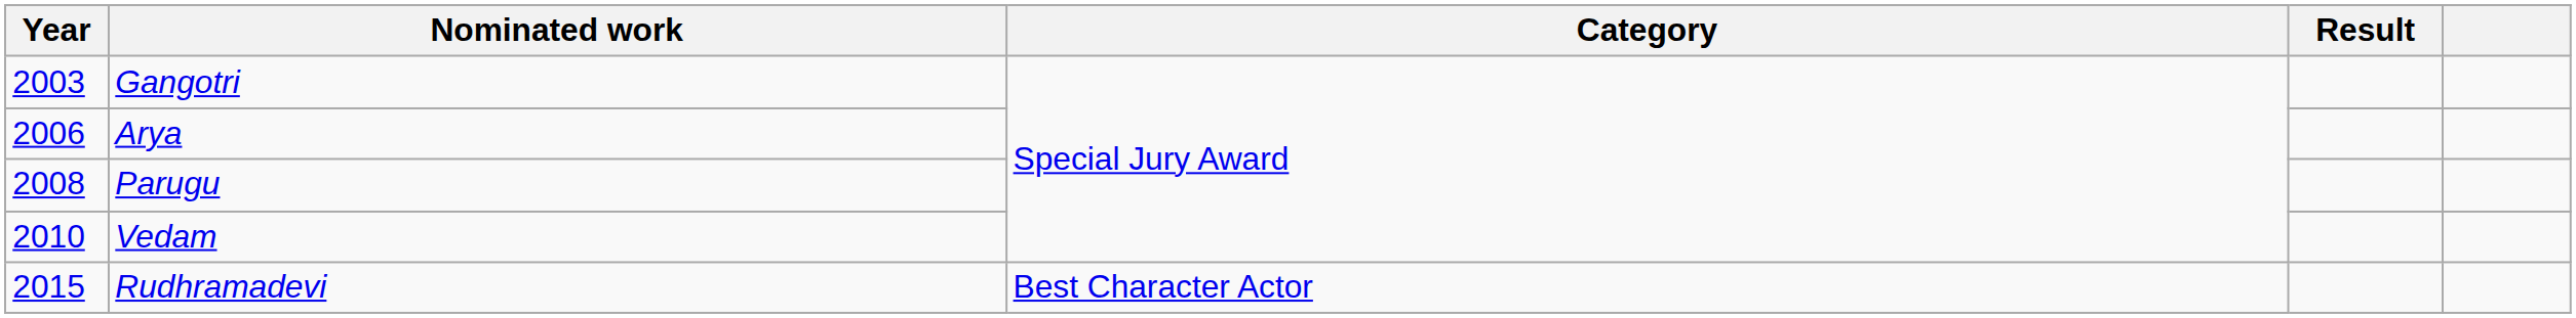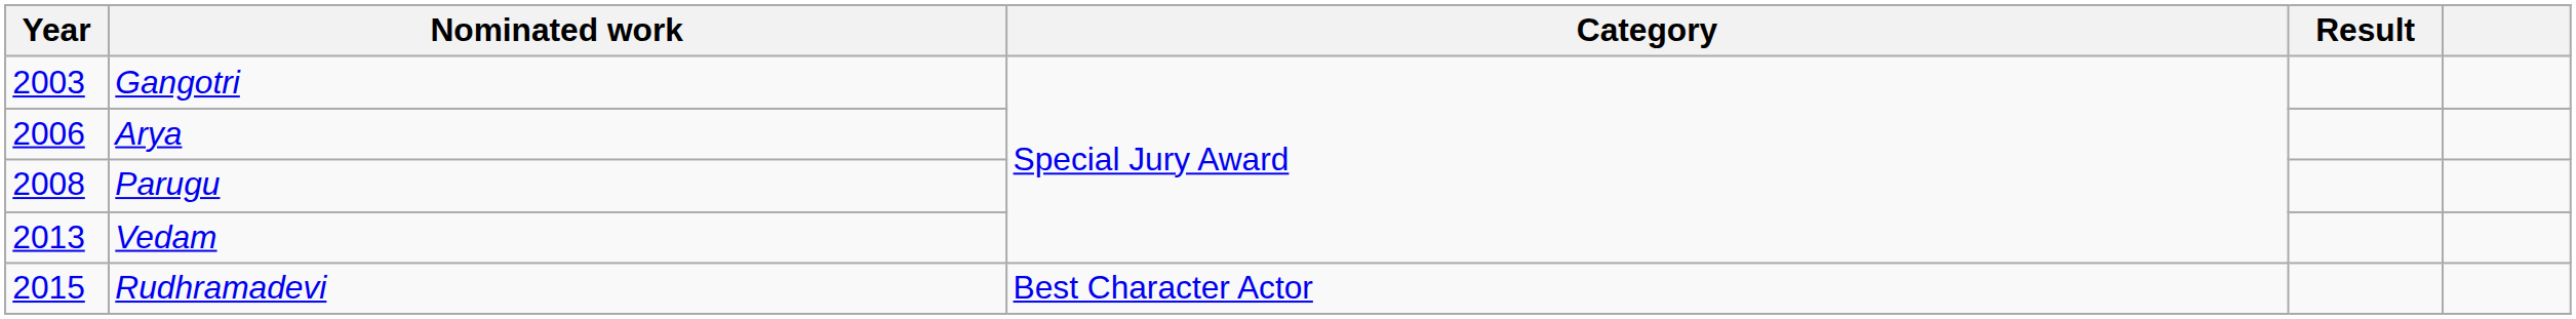Vedam | Year: 2010 -> 2013
